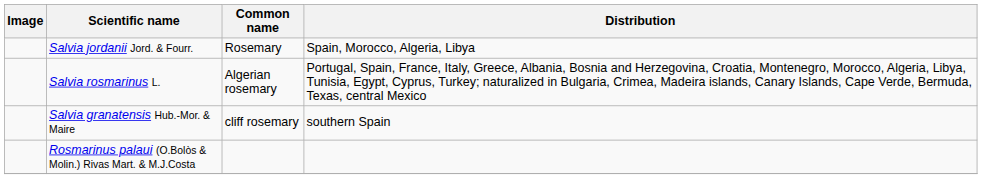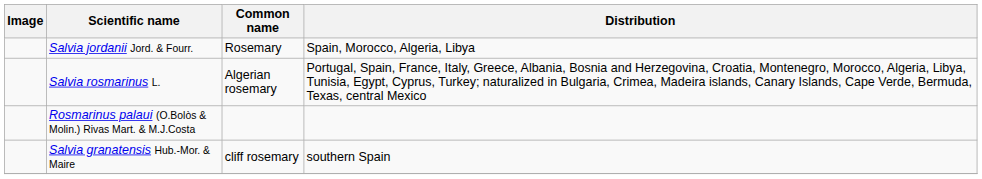rows swapped: Rosmarinus palaui (O.Bolòs & Molin.) Rivas Mart. & M.J.Costa <-> Salvia granatensis Hub.-Mor. & Maire
